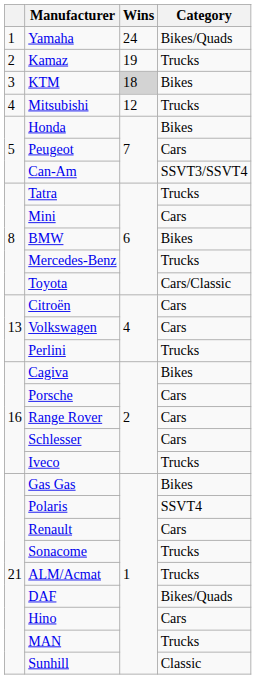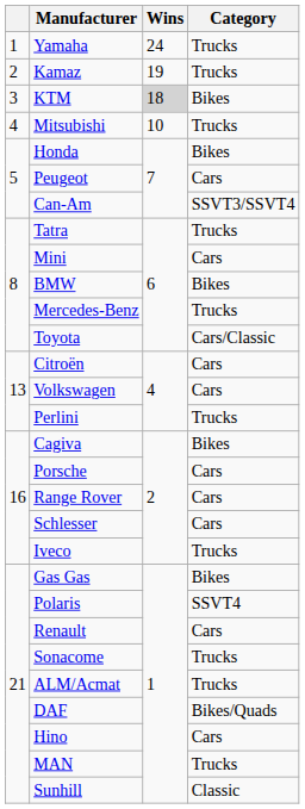Yamaha | Category: Bikes/Quads -> Trucks
Mitsubishi | Wins: 12 -> 10
